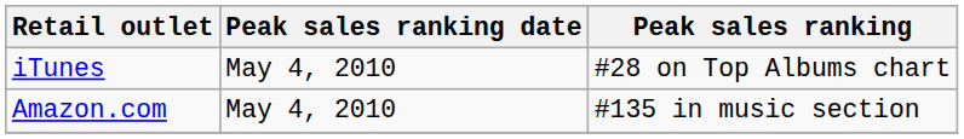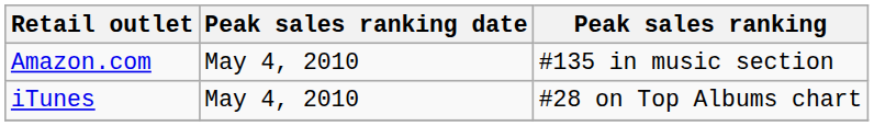rows swapped: Amazon.com <-> iTunes
